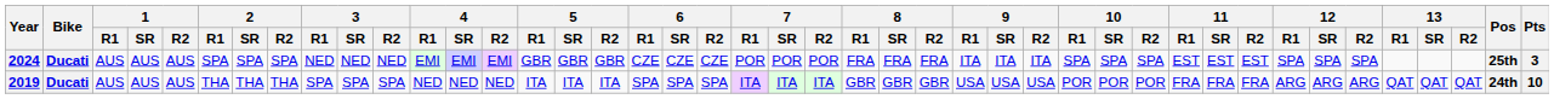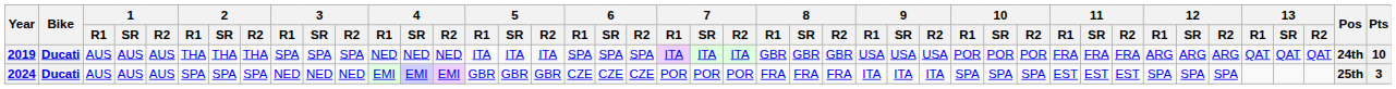rows swapped: 2019 <-> 2024
